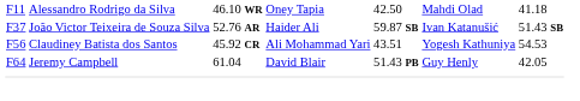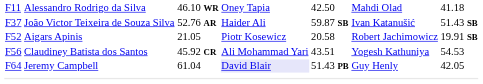+ row: F52 | Aigars Apinis | 21.05 | Piotr Kosewicz | 20.58 | Robert Jachimowicz | 19.91 SB
F64 | column 4: no background -> lavender background
